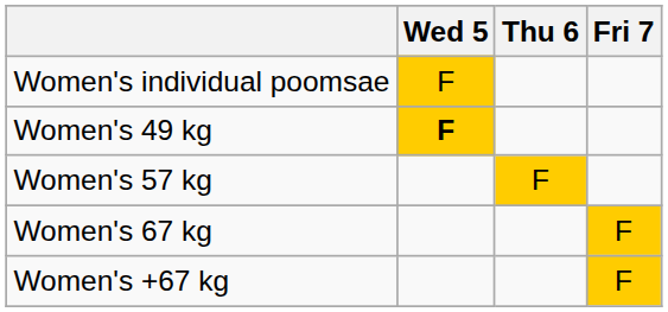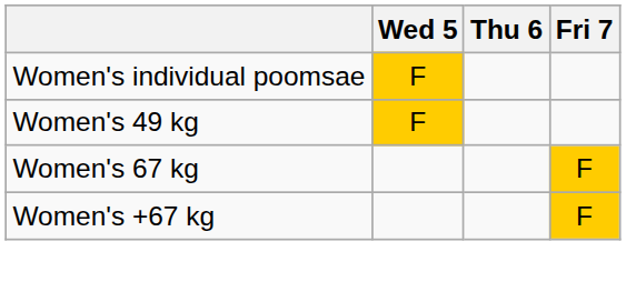Women's 49 kg | Wed 5: bold -> normal
- row: Women's 57 kg | F
